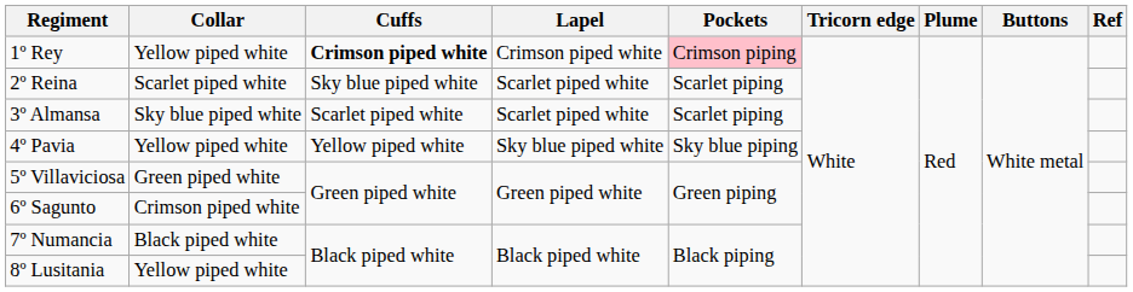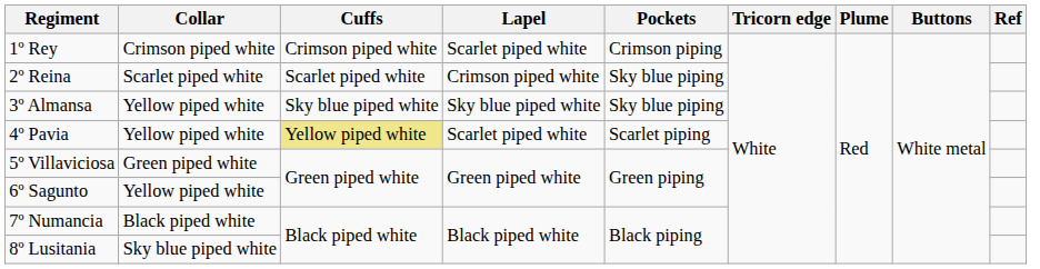1º Rey | Collar: Yellow piped white -> Crimson piped white
1º Rey | Cuffs: bold -> normal
1º Rey | Lapel: Crimson piped white -> Scarlet piped white
1º Rey | Pockets: pink background -> no background
2º Reina | Cuffs: Sky blue piped white -> Scarlet piped white
2º Reina | Lapel: Scarlet piped white -> Crimson piped white
2º Reina | Pockets: Scarlet piping -> Sky blue piping
3º Almansa | Collar: Sky blue piped white -> Yellow piped white
3º Almansa | Cuffs: Scarlet piped white -> Sky blue piped white
3º Almansa | Lapel: Scarlet piped white -> Sky blue piped white
3º Almansa | Pockets: Scarlet piping -> Sky blue piping
4º Pavia | Cuffs: no background -> khaki background
4º Pavia | Lapel: Sky blue piped white -> Scarlet piped white
4º Pavia | Pockets: Sky blue piping -> Scarlet piping
6º Sagunto | Collar: Crimson piped white -> Yellow piped white
8º Lusitania | Collar: Yellow piped white -> Sky blue piped white
